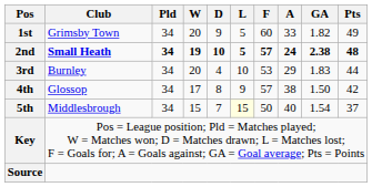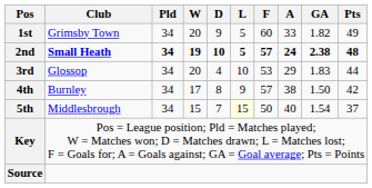3rd | Club: Burnley -> Glossop
4th | Club: Glossop -> Burnley
